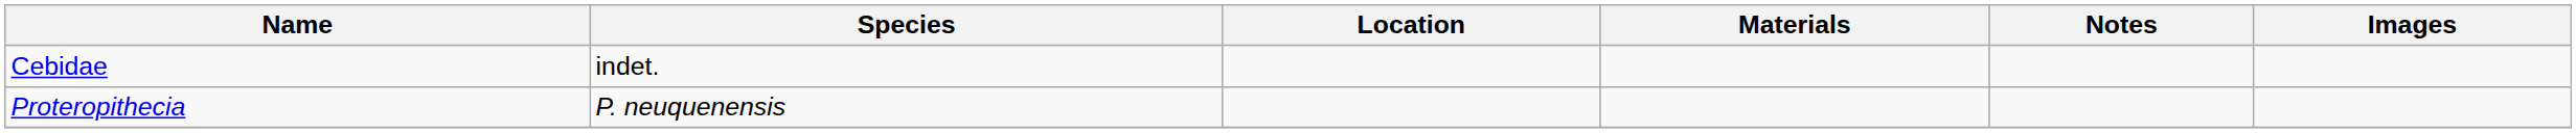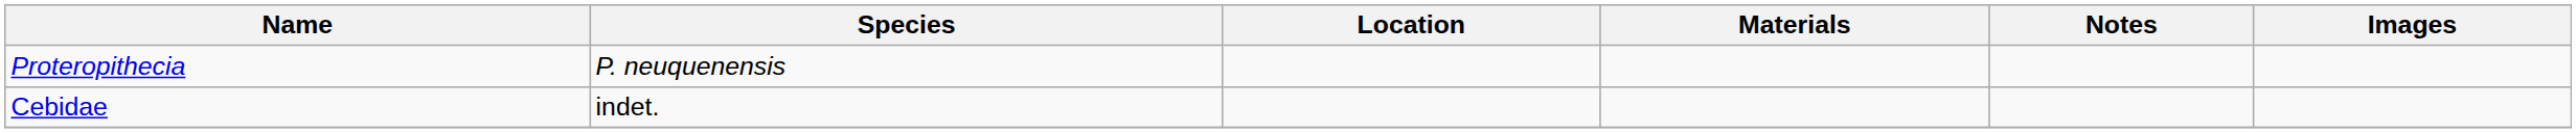rows swapped: Cebidae <-> Proteropithecia
